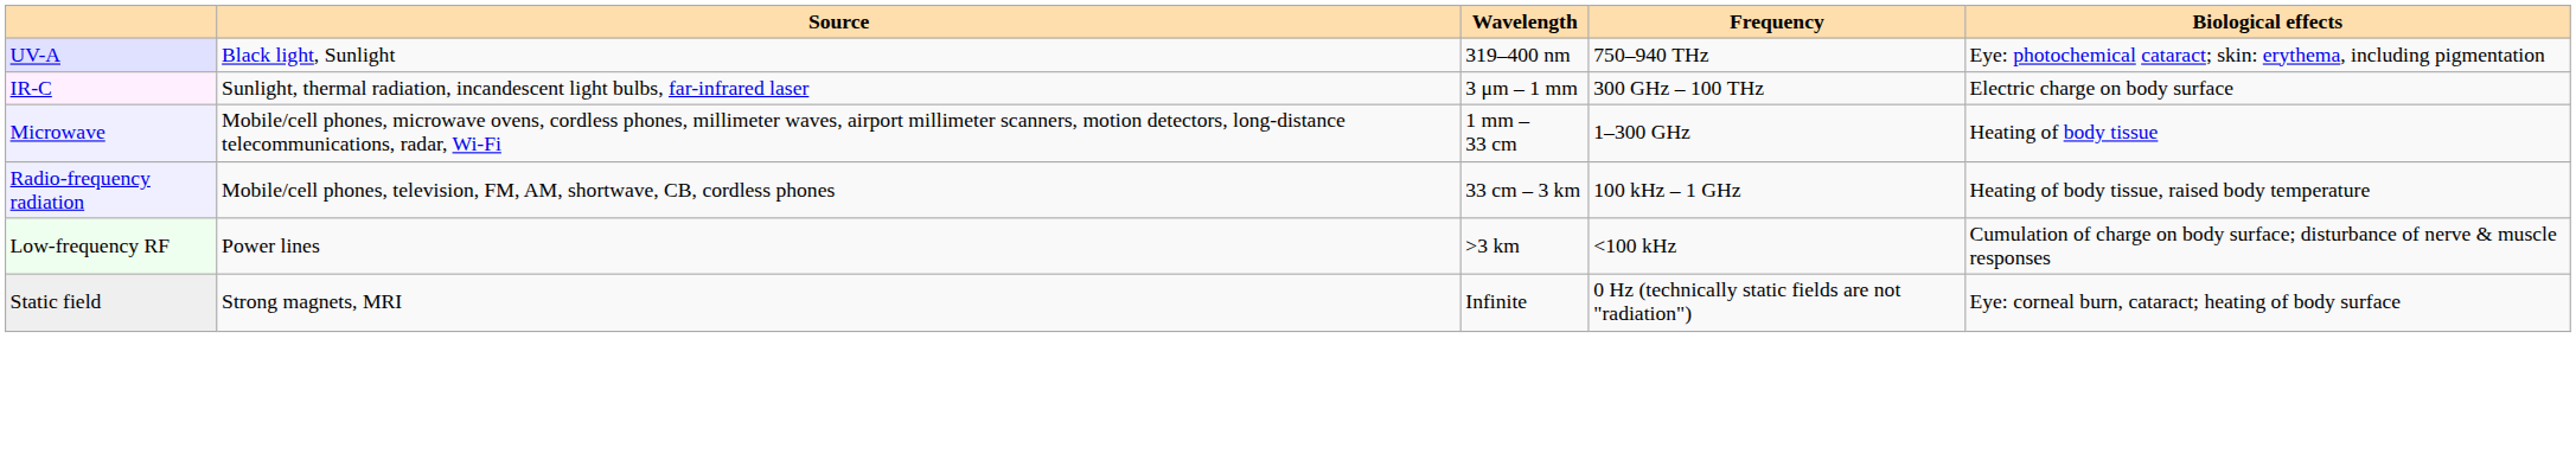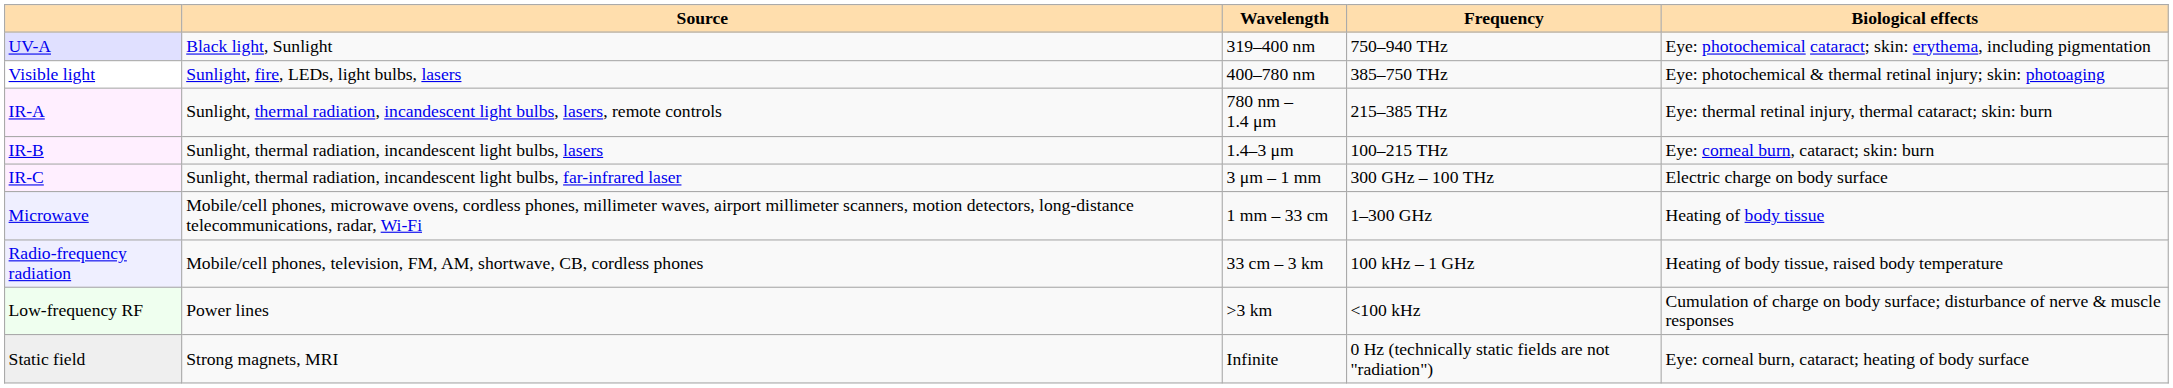+ row: Visible light | Sunlight, fire, LEDs, light bulbs, lasers | 400–780 nm | 385–750 THz | Eye: photochemical & thermal retinal injury; skin: photoaging
+ row: IR-A | Sunlight, thermal radiation, incandescent light bulbs, lasers, remote controls | 780 nm – 1.4 μm | 215–385 THz | Eye: thermal retinal injury, thermal cataract; skin: burn
+ row: IR-B | Sunlight, thermal radiation, incandescent light bulbs, lasers | 1.4–3 μm | 100–215 THz | Eye: corneal burn, cataract; skin: burn
